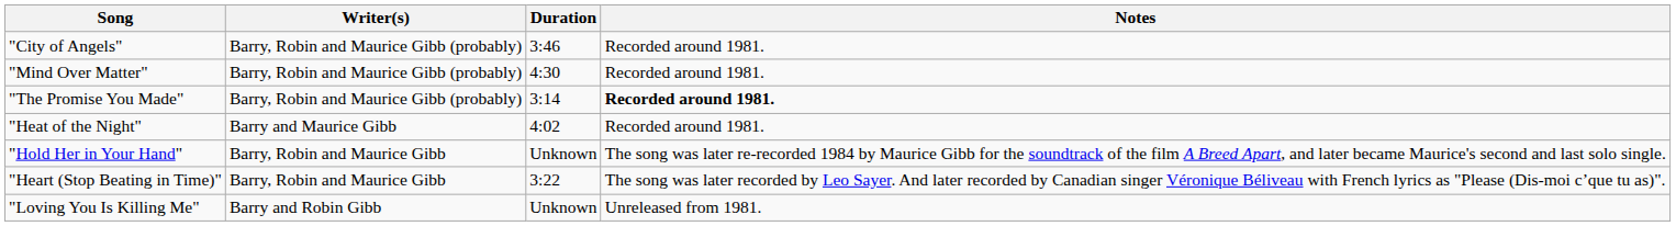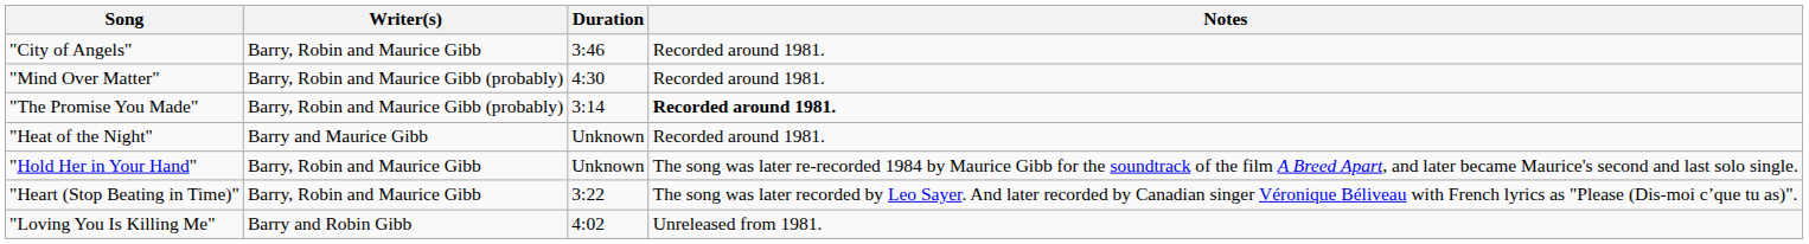"City of Angels" | Writer(s): Barry, Robin and Maurice Gibb (probably) -> Barry, Robin and Maurice Gibb
"Heat of the Night" | Duration: 4:02 -> Unknown
"Loving You Is Killing Me" | Duration: Unknown -> 4:02
